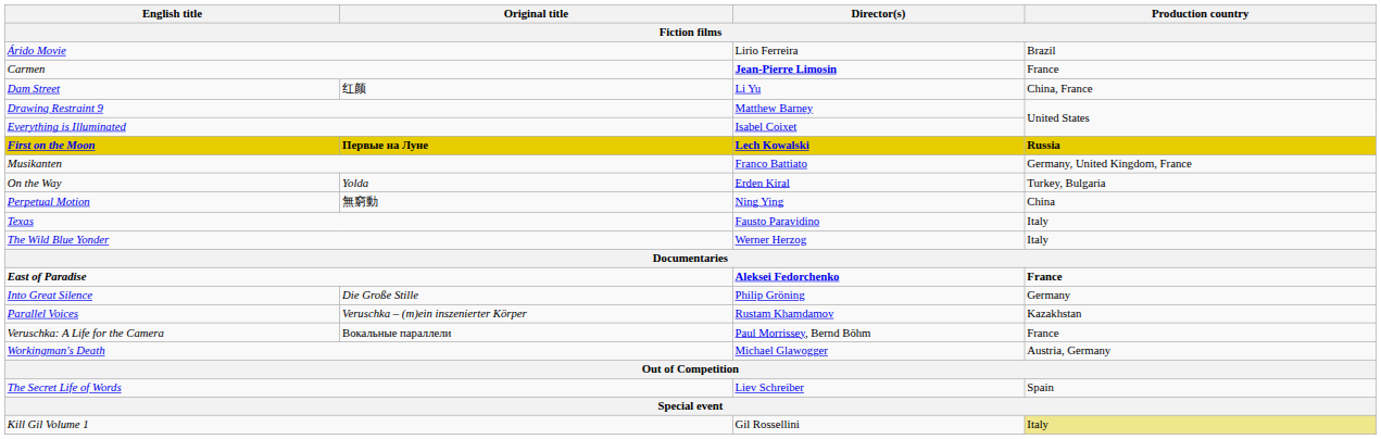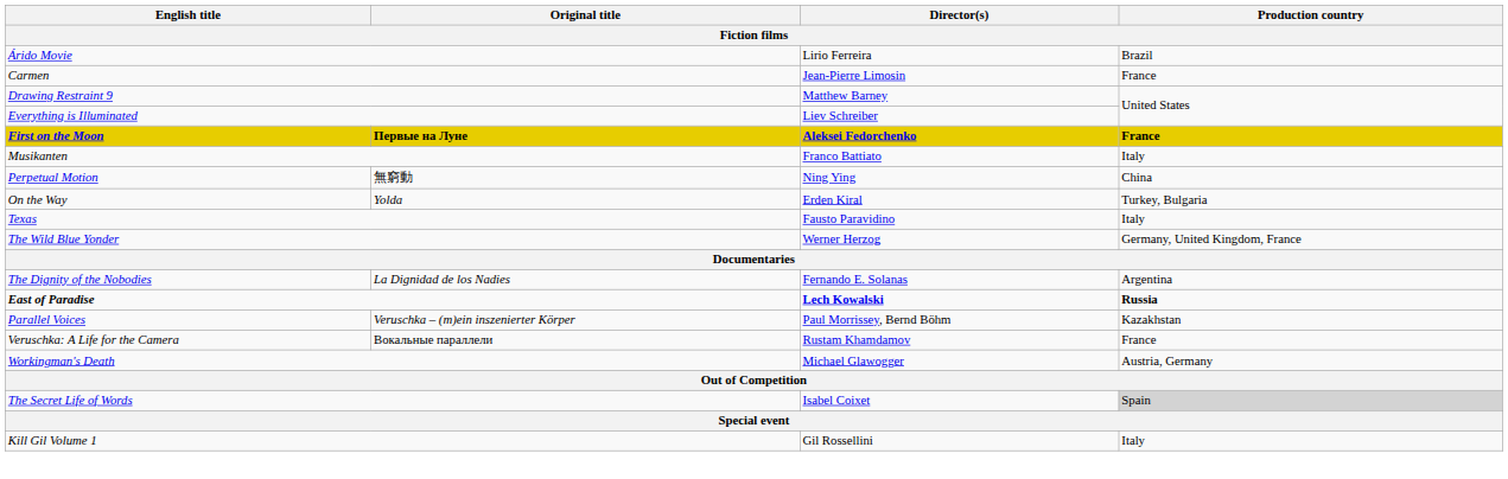Carmen | Director(s): bold -> normal
- row: Dam Street | 红颜 | Li Yu | China, France
Everything is Illuminated | Director(s): Isabel Coixet -> Liev Schreiber
First on the Moon | Director(s): Lech Kowalski -> Aleksei Fedorchenko
First on the Moon | Production country: Russia -> France
Musikanten | Production country: Germany, United Kingdom, France -> Italy
rows swapped: On the Way <-> Perpetual Motion
The Wild Blue Yonder | Production country: Italy -> Germany, United Kingdom, France
+ row: The Dignity of the Nobodies | La Dignidad de los Nadies | Fernando E. Solanas | Argentina
East of Paradise | Director(s): Aleksei Fedorchenko -> Lech Kowalski
East of Paradise | Production country: France -> Russia
- row: Into Great Silence | Die Große Stille | Philip Gröning | Germany
Parallel Voices | Director(s): Rustam Khamdamov -> Paul Morrissey, Bernd Böhm
Veruschka: A Life for the Camera | Director(s): Paul Morrissey, Bernd Böhm -> Rustam Khamdamov
The Secret Life of Words | Director(s): Liev Schreiber -> Isabel Coixet
The Secret Life of Words | Production country: no background -> lightgrey background
Kill Gil Volume 1 | Production country: khaki background -> no background
